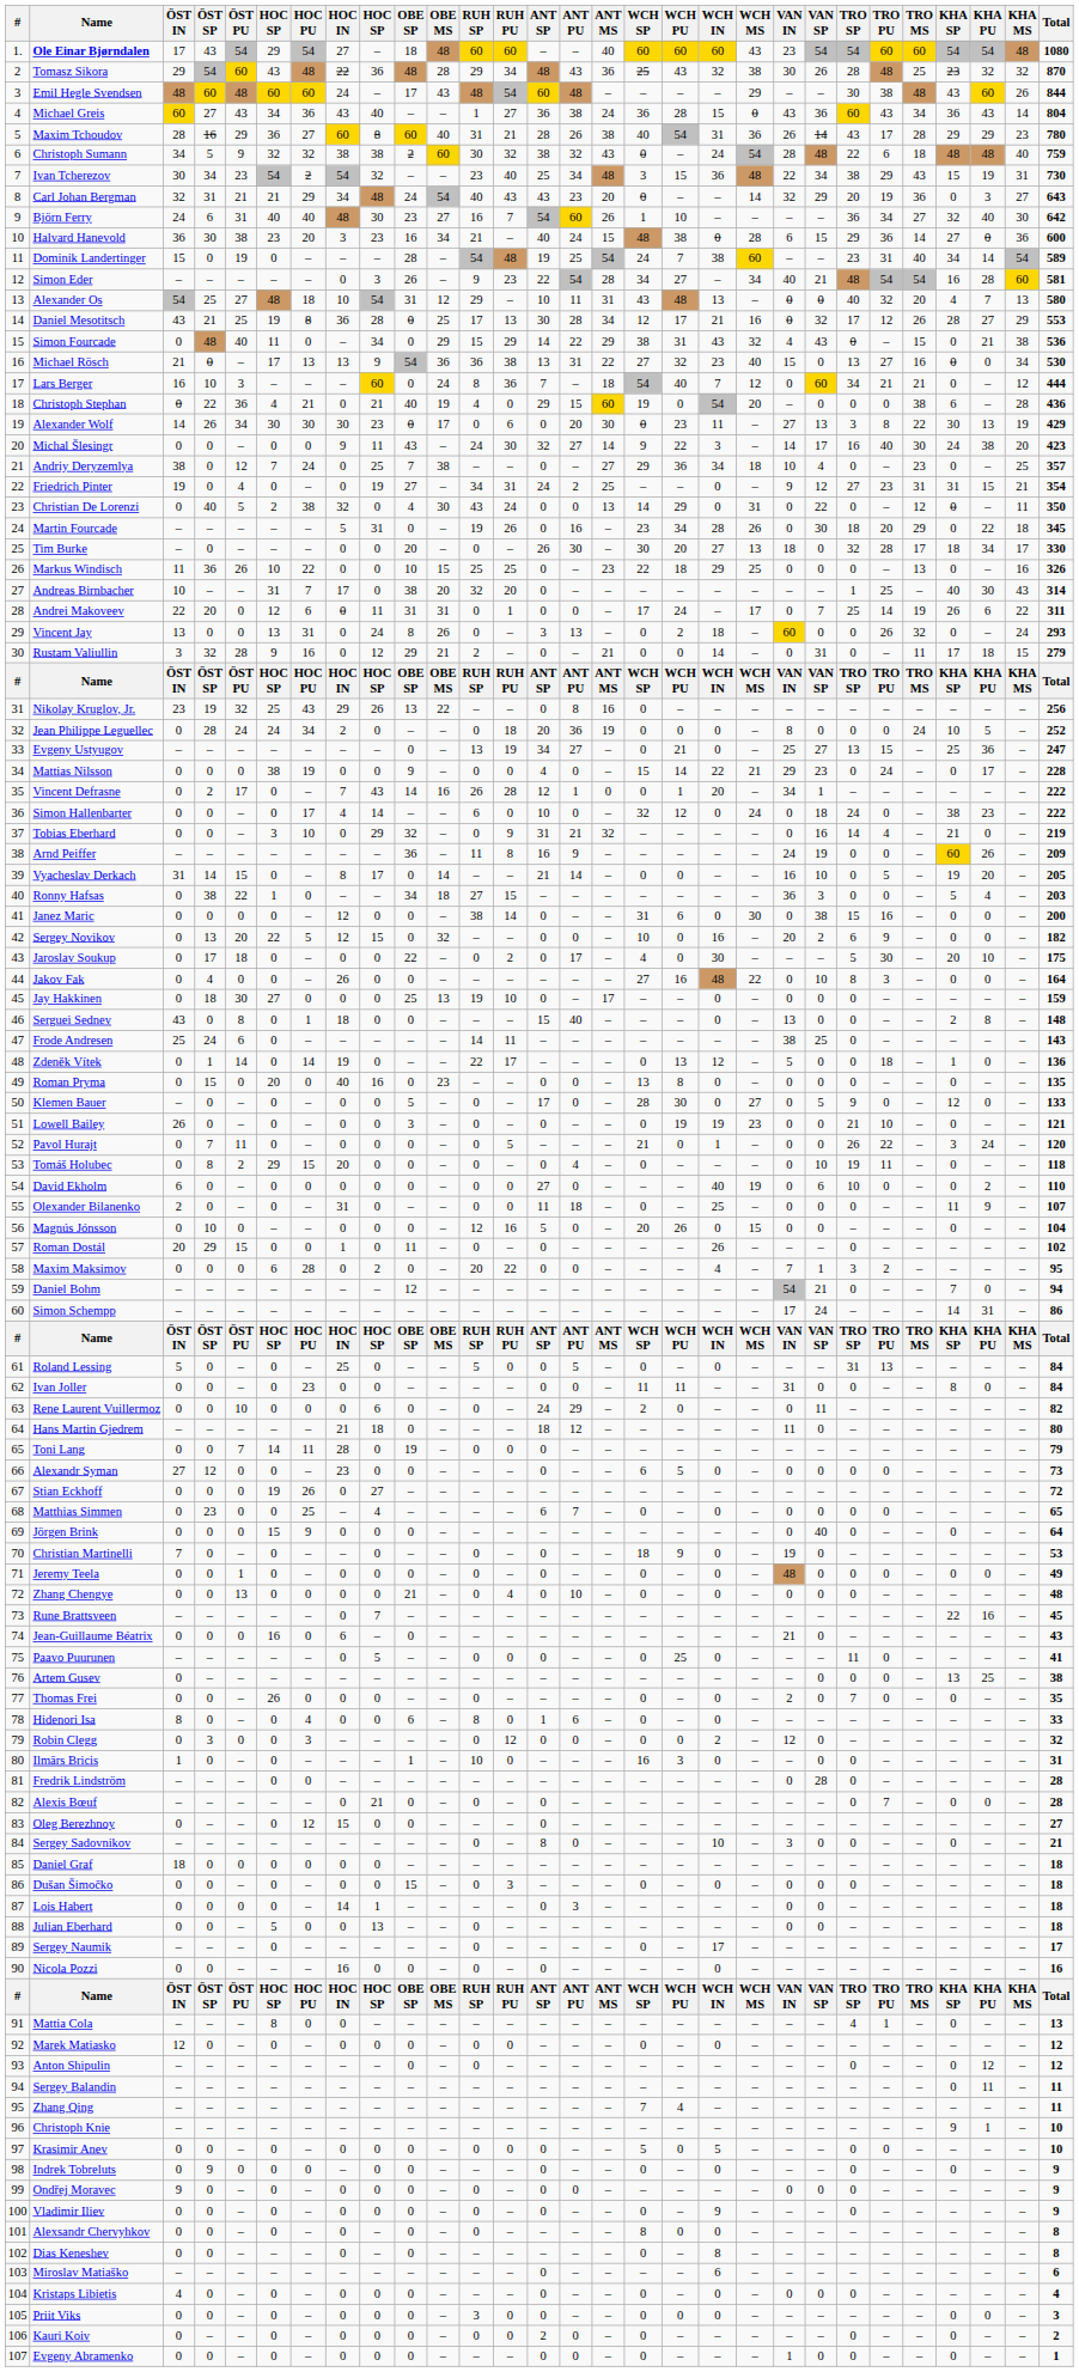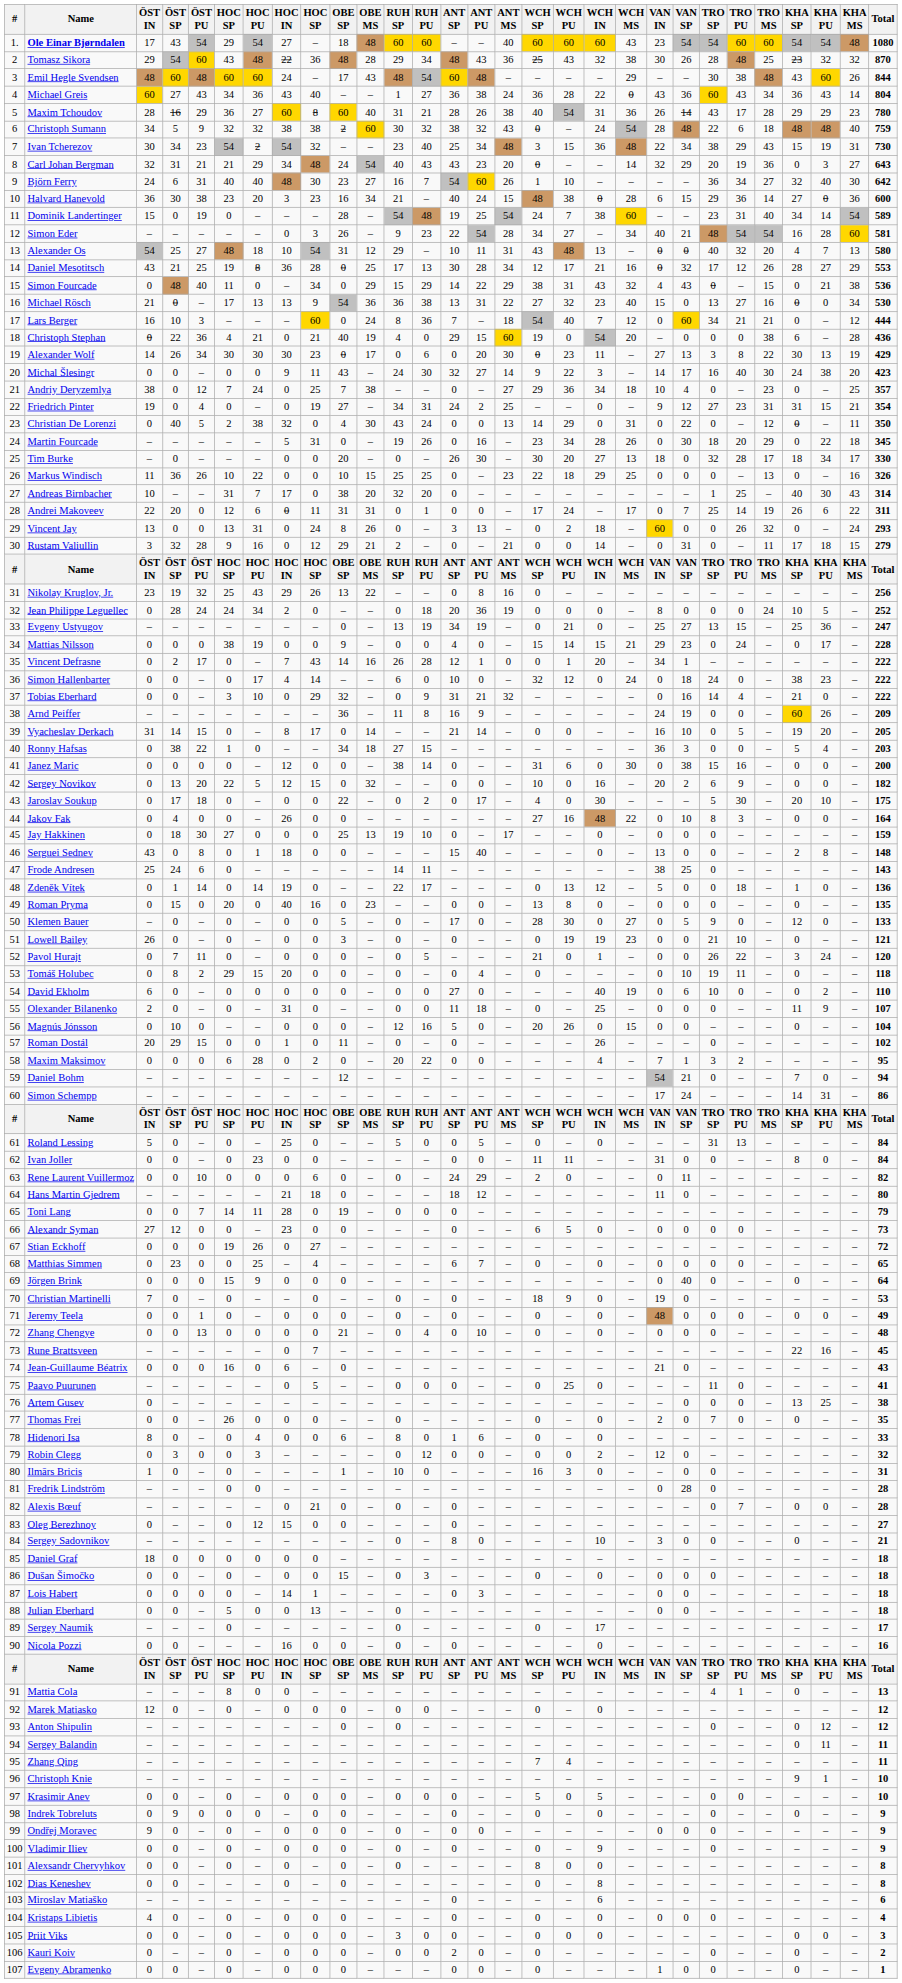Michael Greis | WCH IN: 15 -> 22
Evgeny Ustyugov | ANT PU: 27 -> 19
Mattias Nilsson | WCH IN: 22 -> 15
Tobias Eberhard | Total: 219 -> 222
